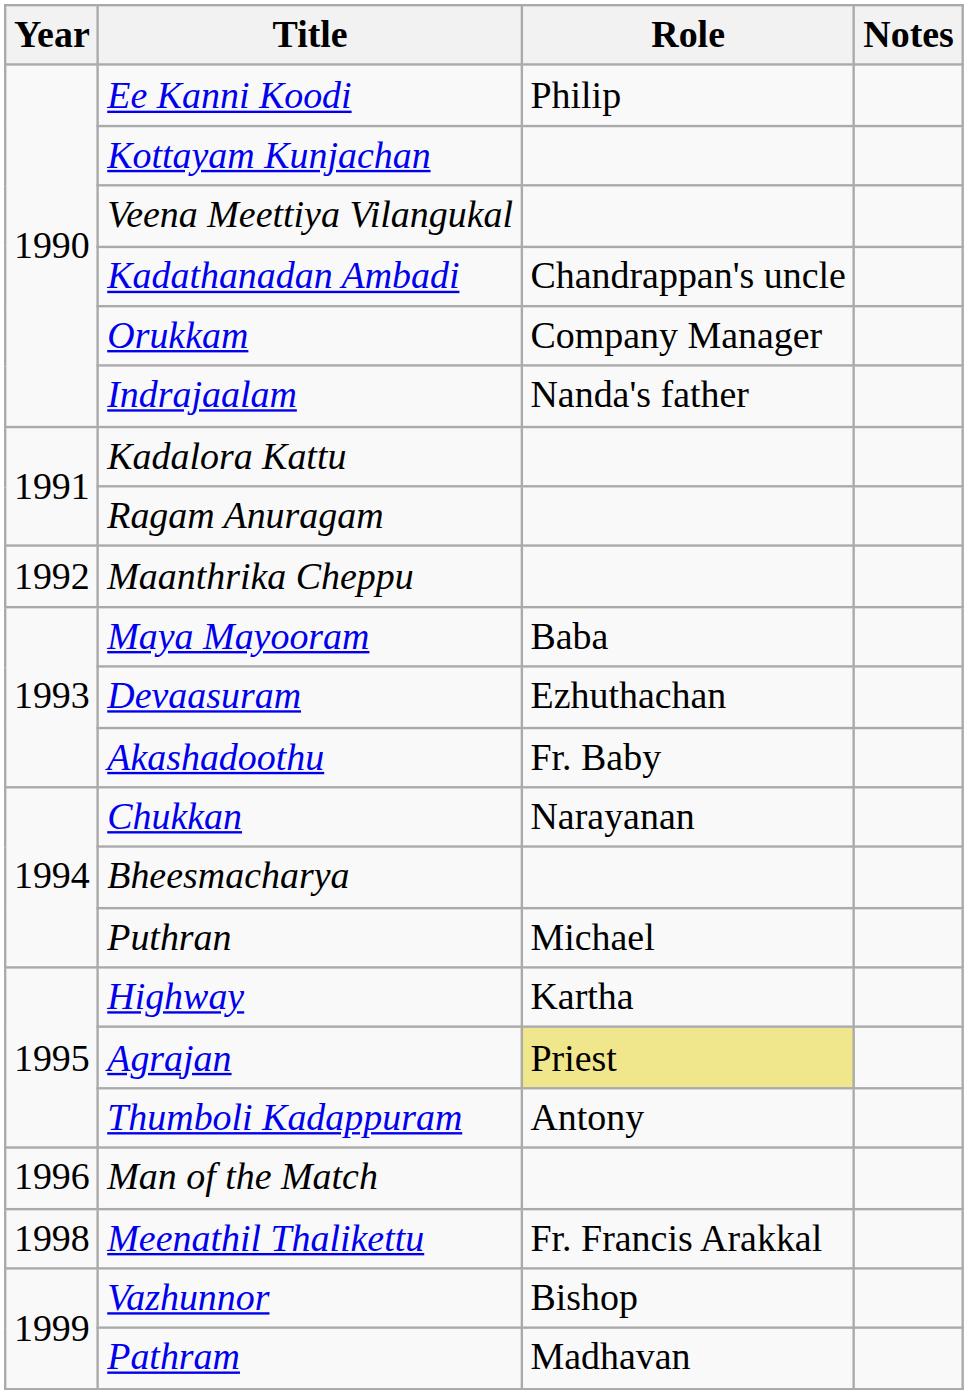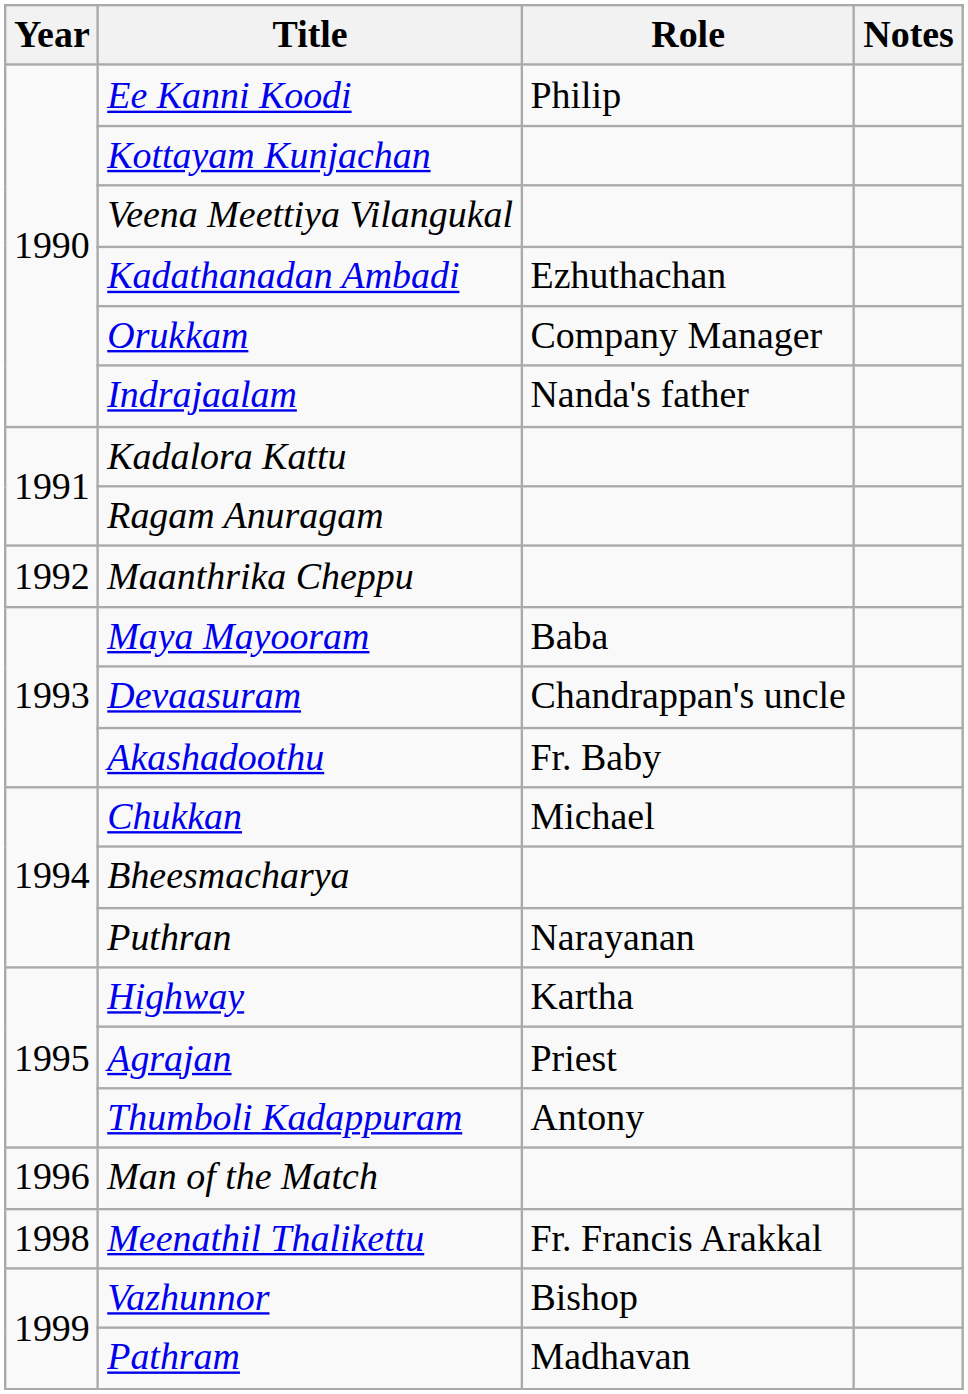Kadathanadan Ambadi | Role: Chandrappan's uncle -> Ezhuthachan
Devaasuram | Role: Ezhuthachan -> Chandrappan's uncle
Chukkan | Role: Narayanan -> Michael
Puthran | Role: Michael -> Narayanan
Agrajan | Role: khaki background -> no background
